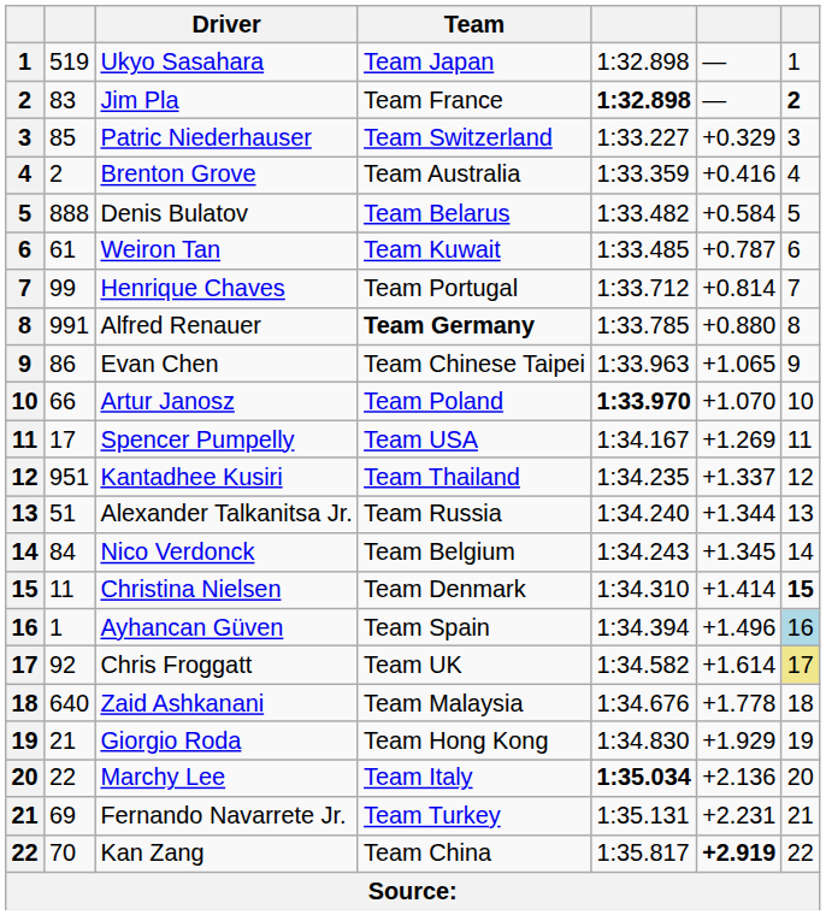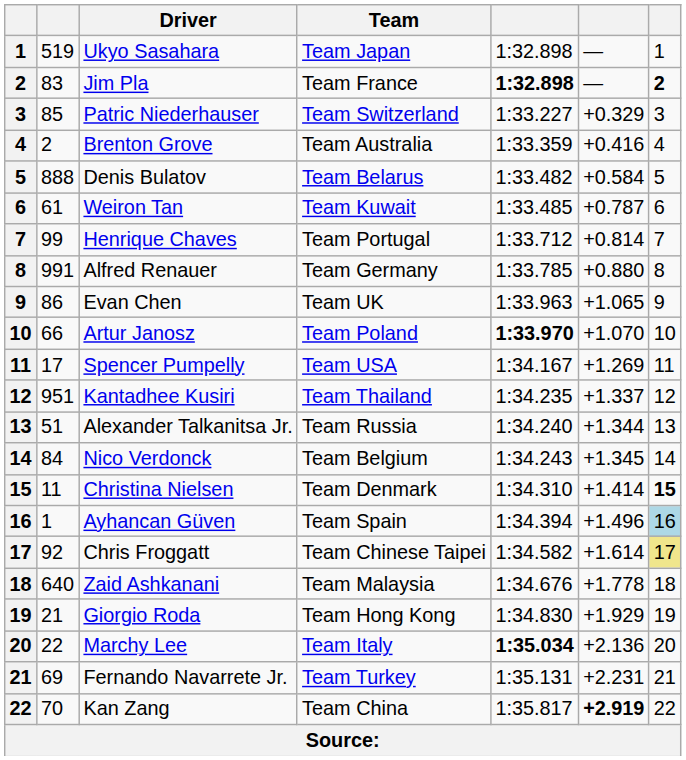Alfred Renauer | Team: bold -> normal
Evan Chen | Team: Team Chinese Taipei -> Team UK
Chris Froggatt | Team: Team UK -> Team Chinese Taipei
